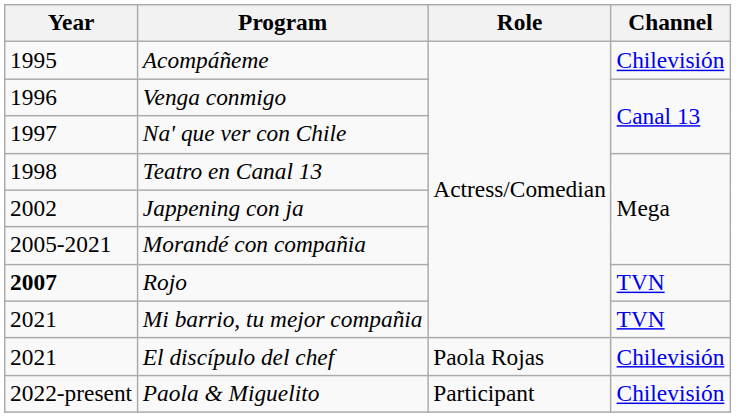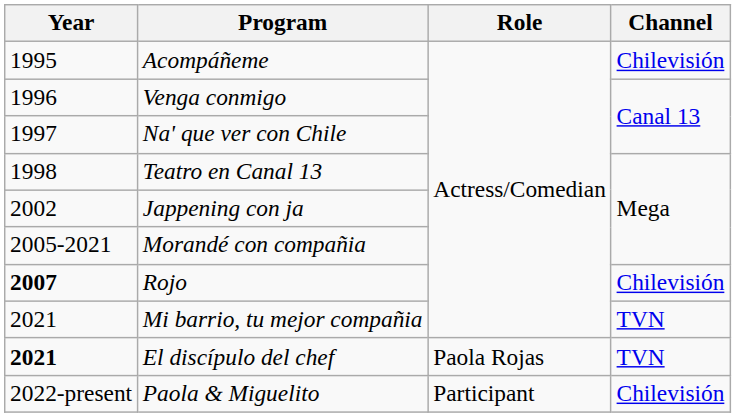Rojo | Channel: TVN -> Chilevisión
El discípulo del chef | Year: normal -> bold
El discípulo del chef | Channel: Chilevisión -> TVN
